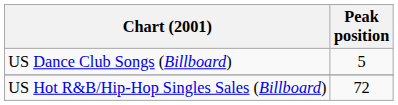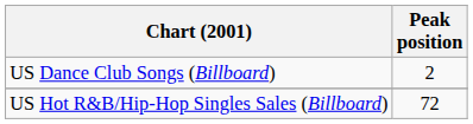US Dance Club Songs (Billboard) | Peak position: 5 -> 2
